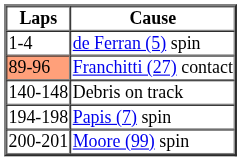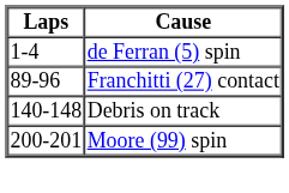Franchitti (27) contact | Laps: lightsalmon background -> no background
- row: 194-198 | Papis (7) spin
